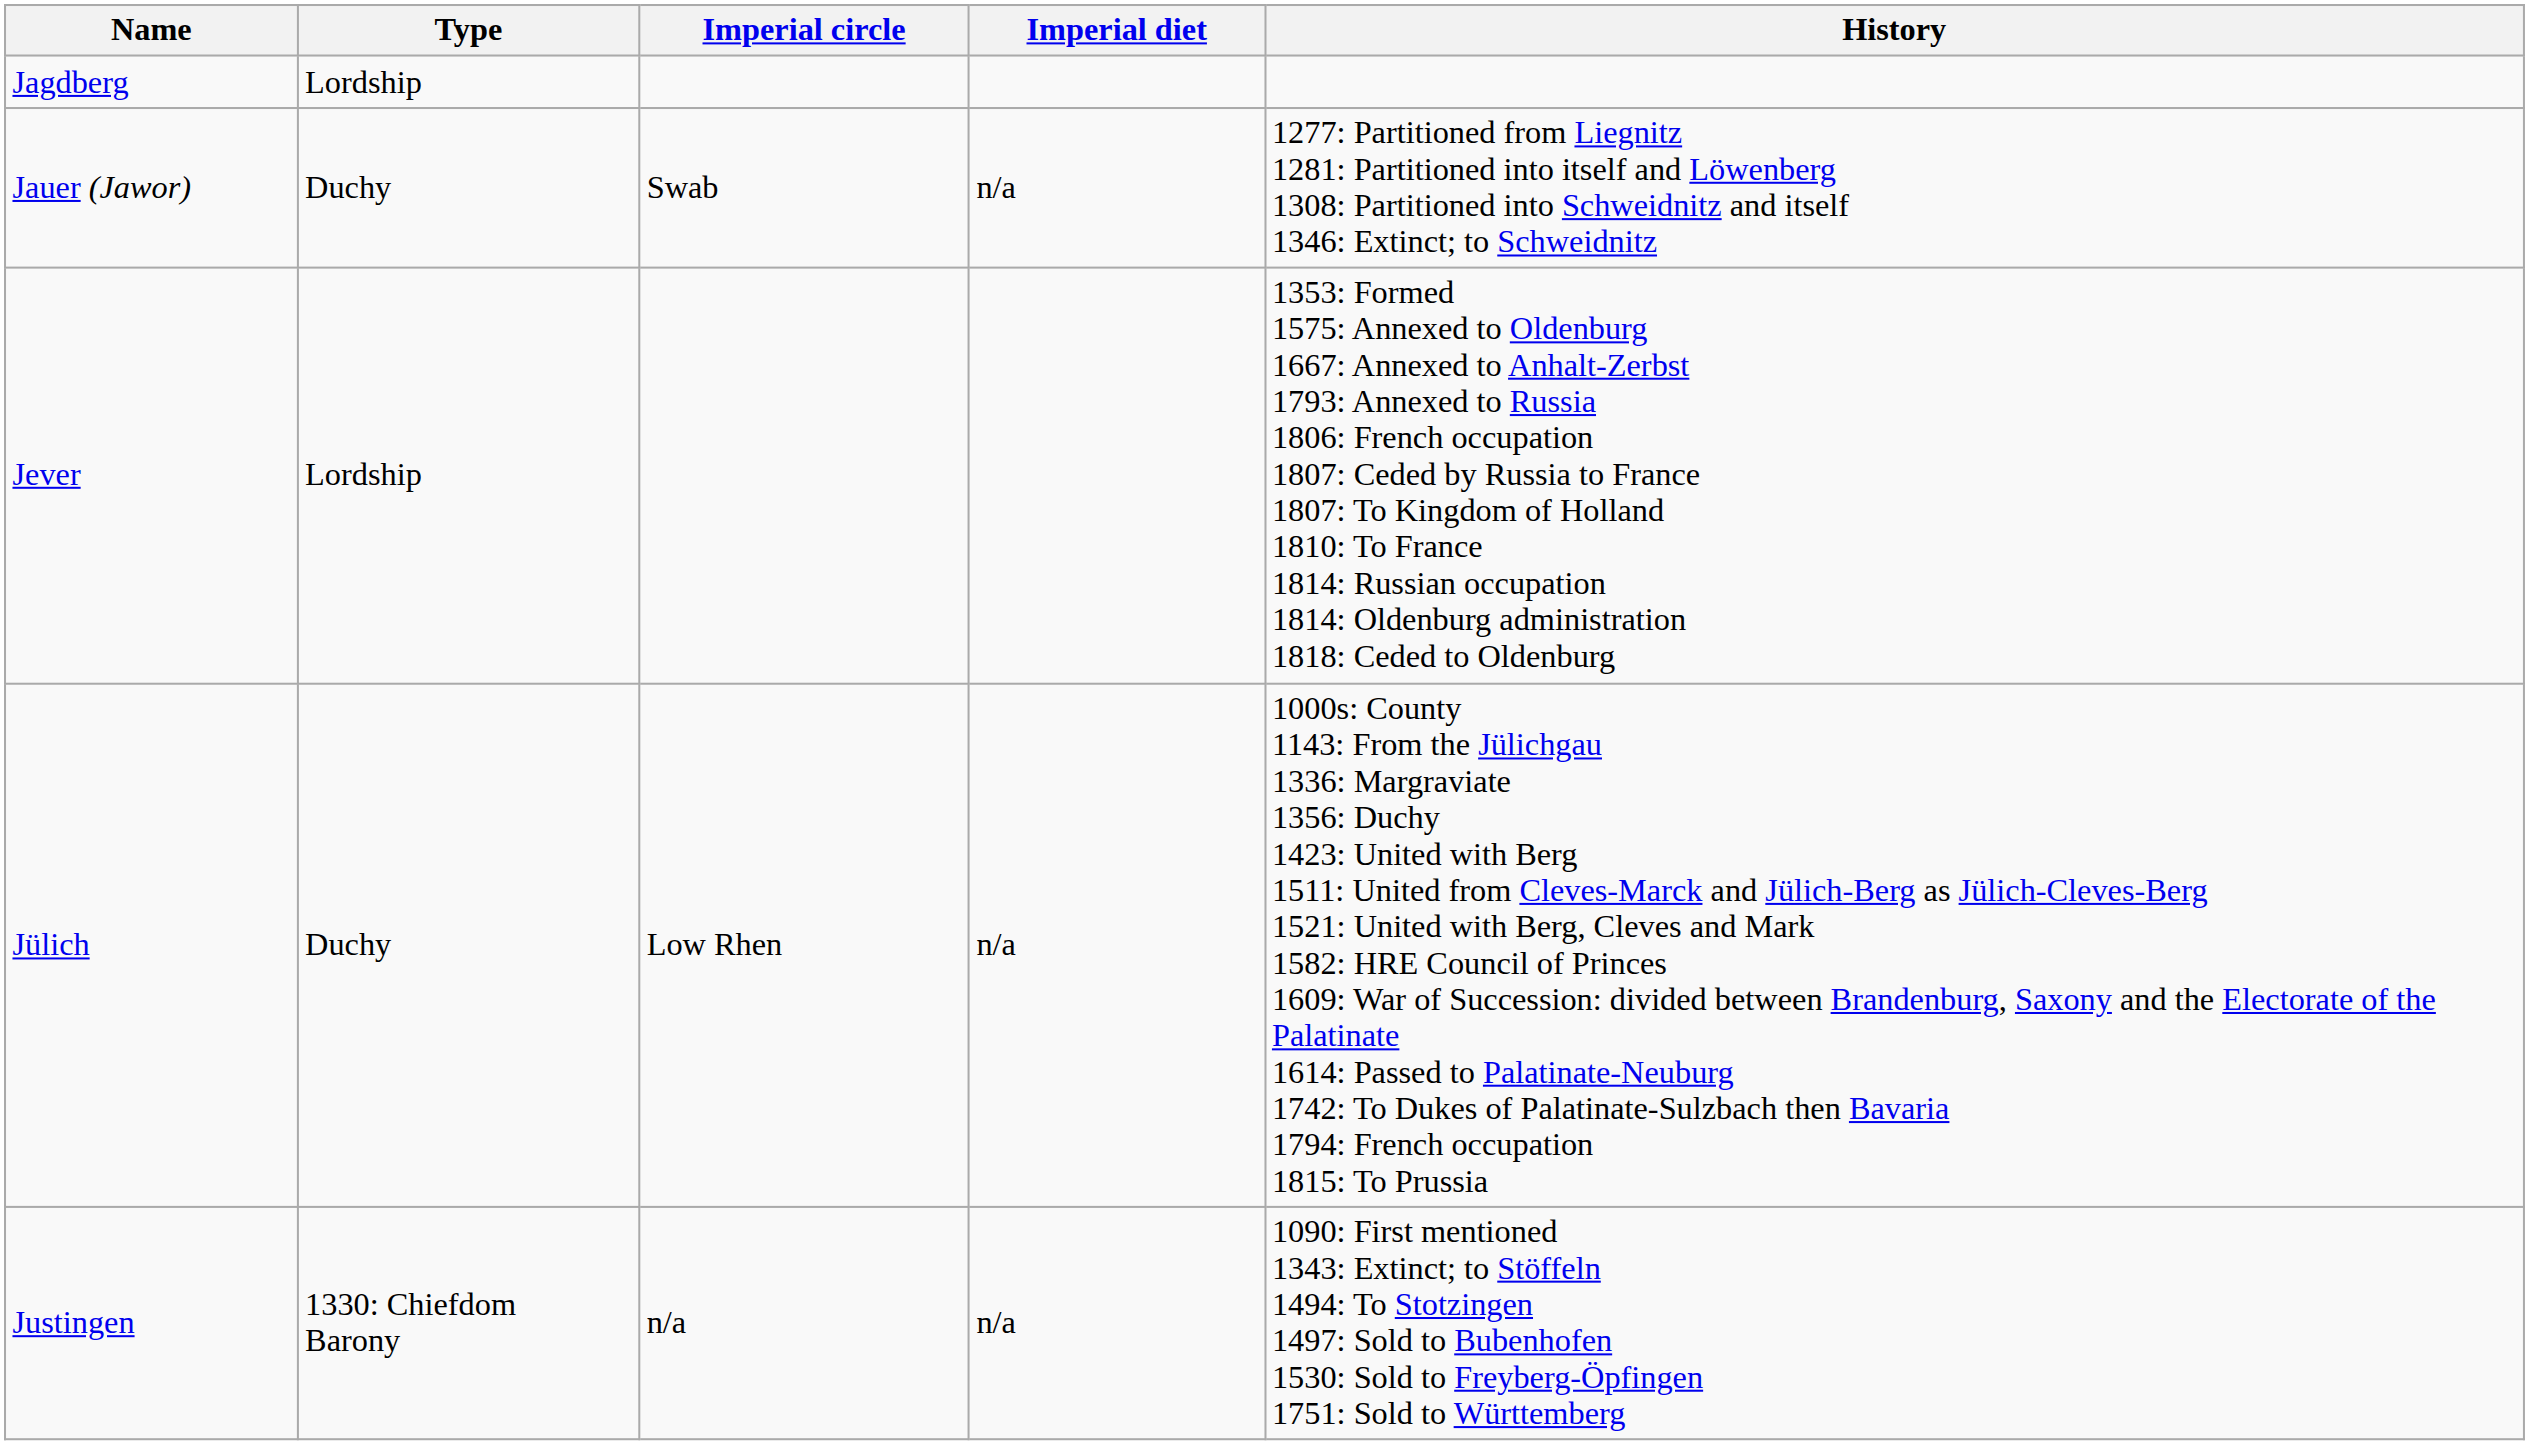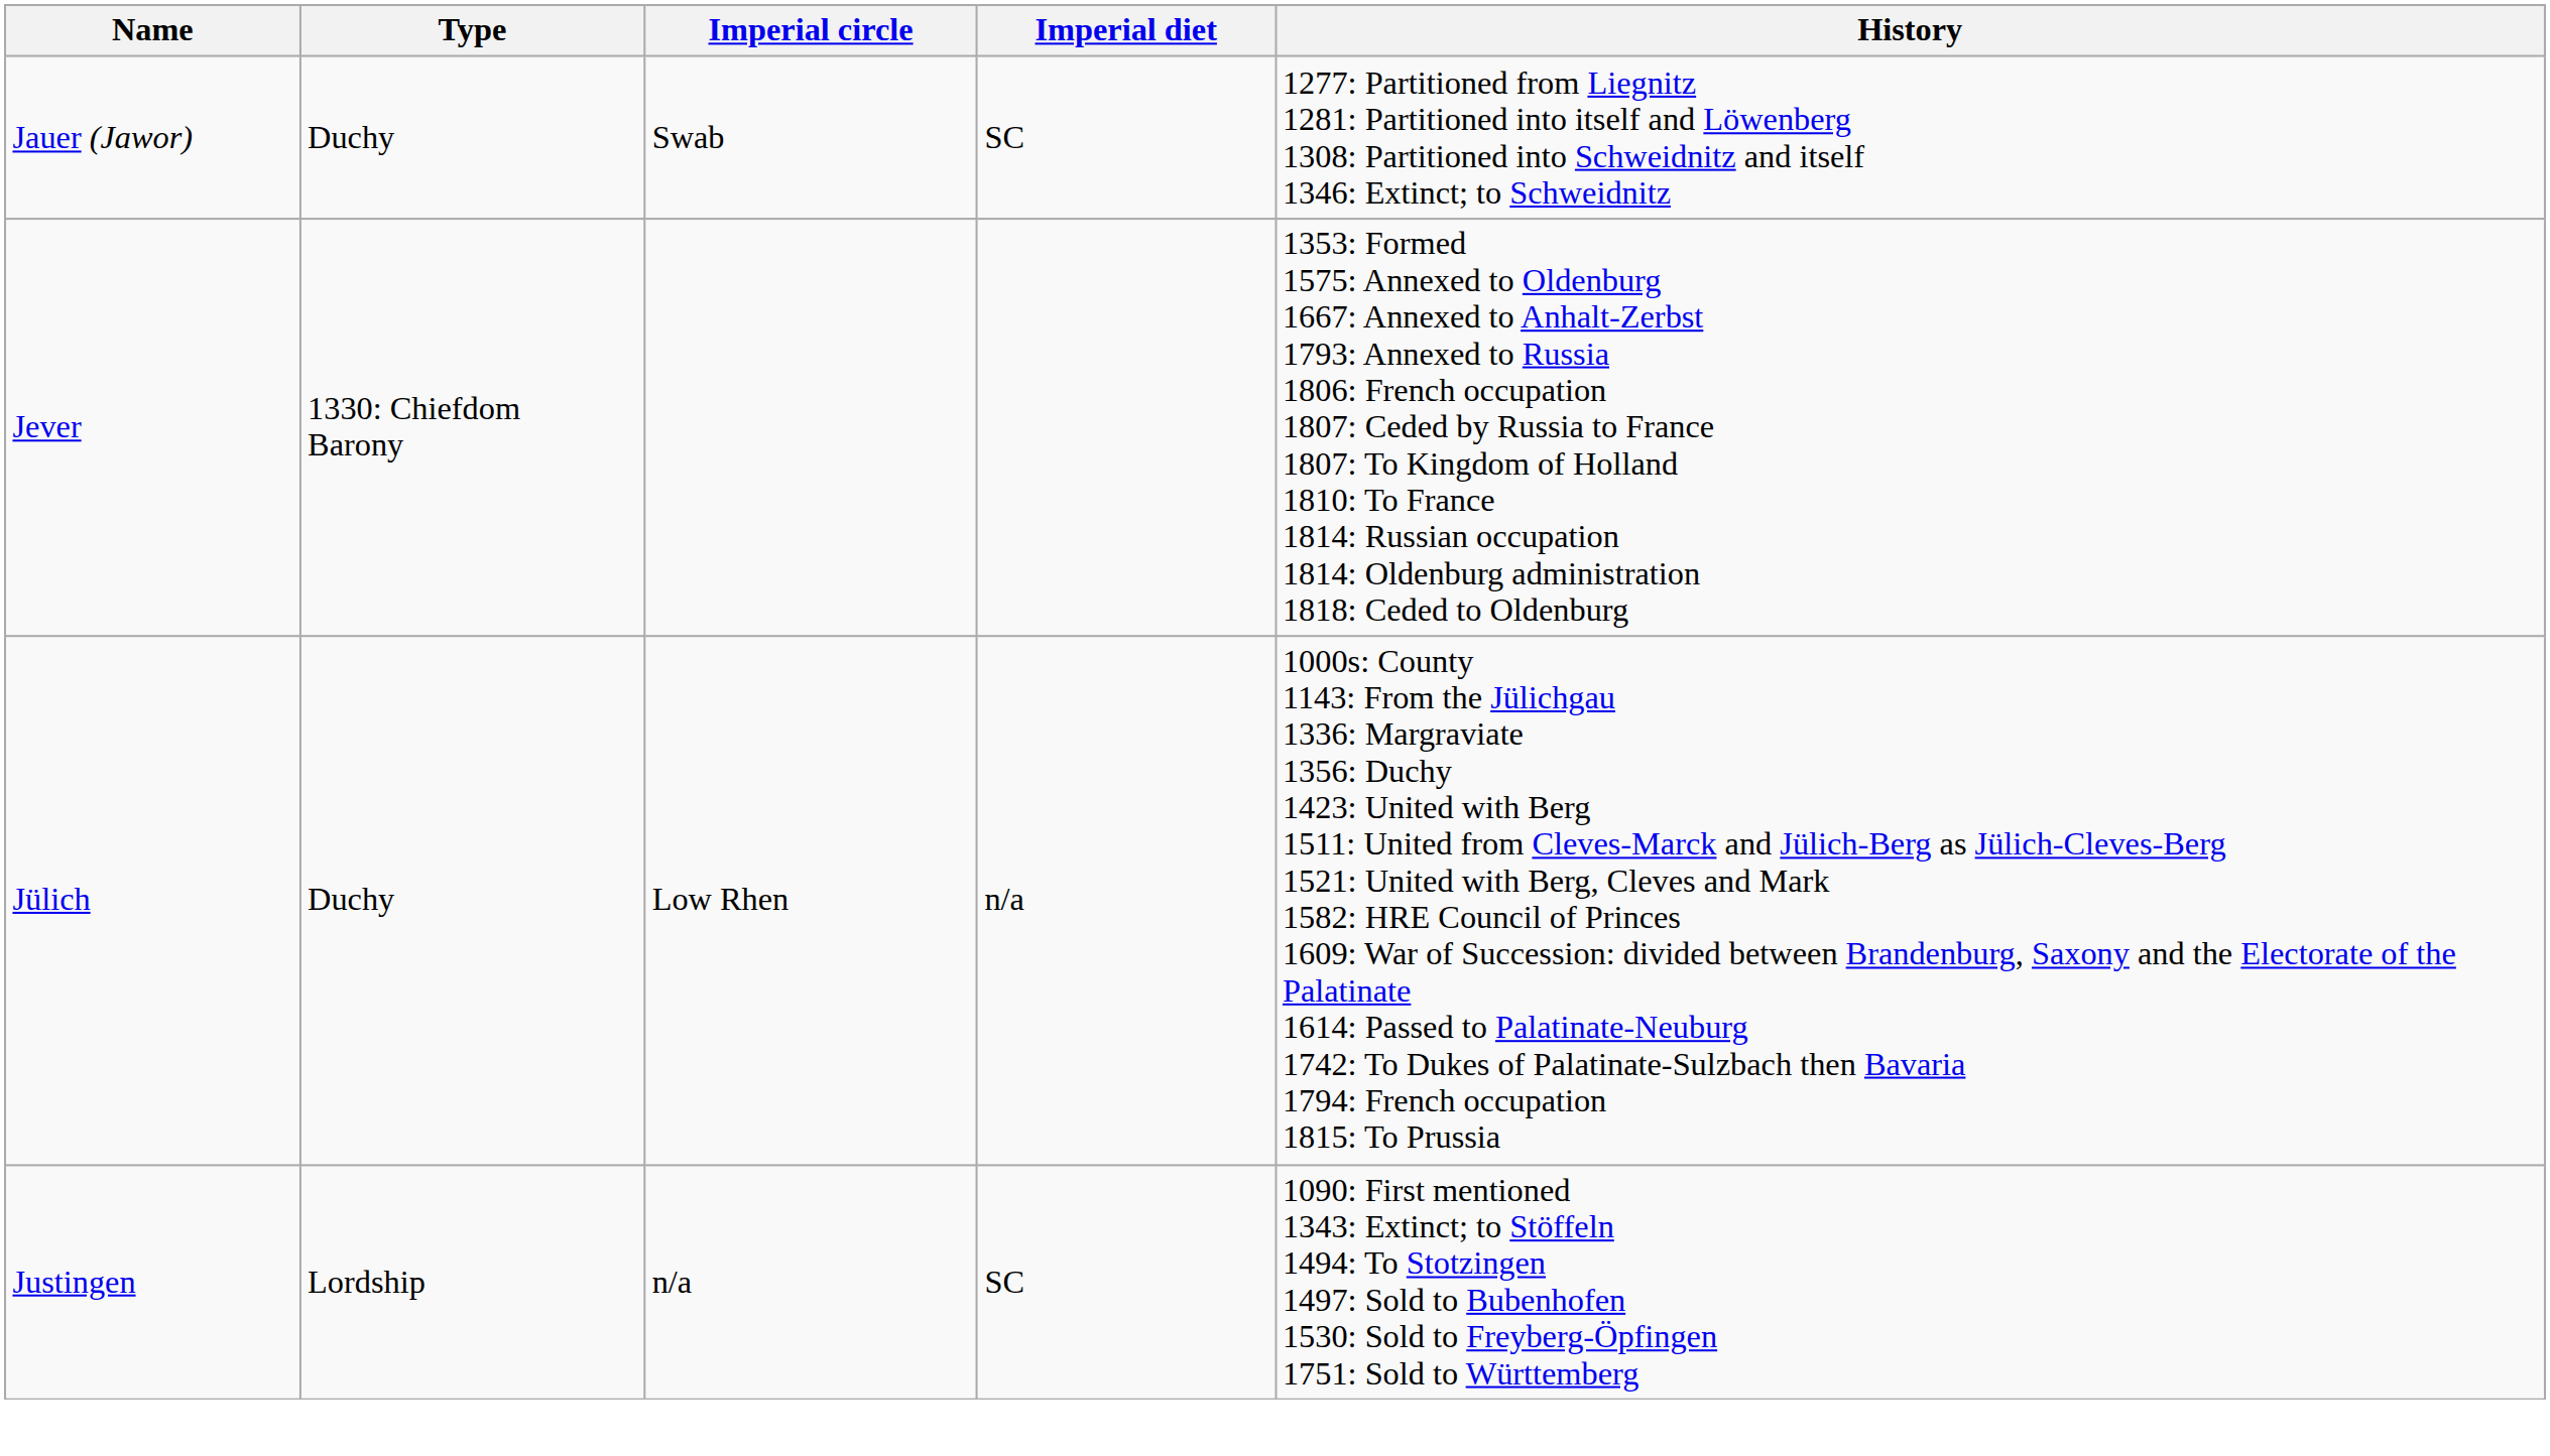- row: Jagdberg | Lordship
Jauer (Jawor) | Imperial diet: n/a -> SC
Jever | Type: Lordship -> 1330: Chiefdom Barony
Justingen | Type: 1330: Chiefdom Barony -> Lordship
Justingen | Imperial diet: n/a -> SC
